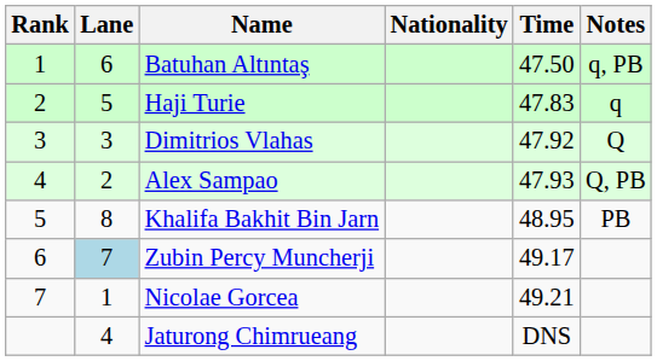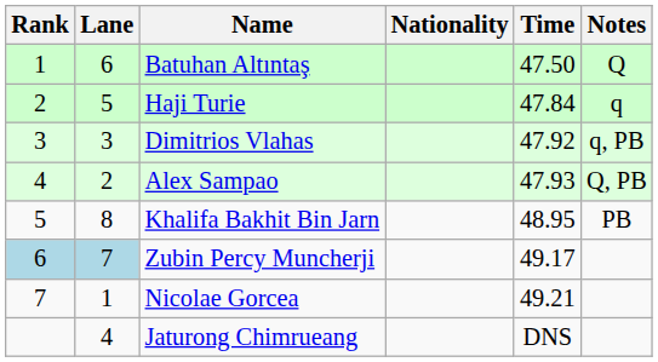Batuhan Altıntaş | Notes: q, PB -> Q
Haji Turie | Time: 47.83 -> 47.84
Dimitrios Vlahas | Notes: Q -> q, PB
Zubin Percy Muncherji | Rank: no background -> lightblue background
